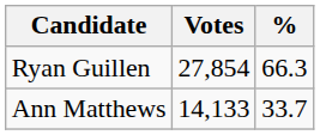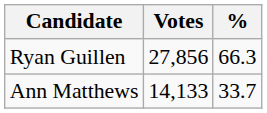Ryan Guillen | Votes: 27,854 -> 27,856
